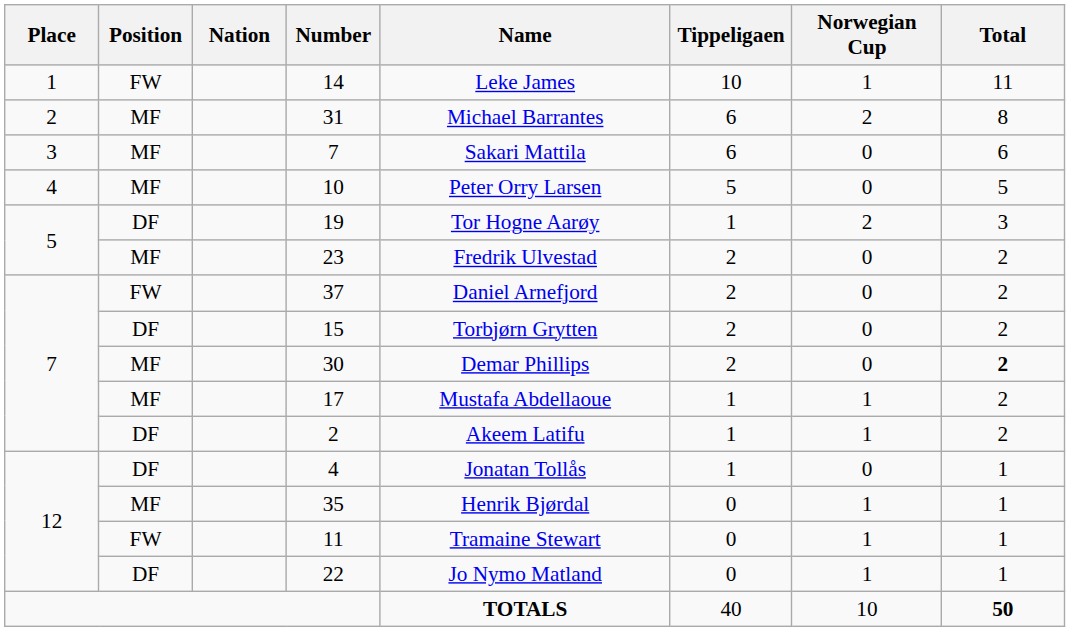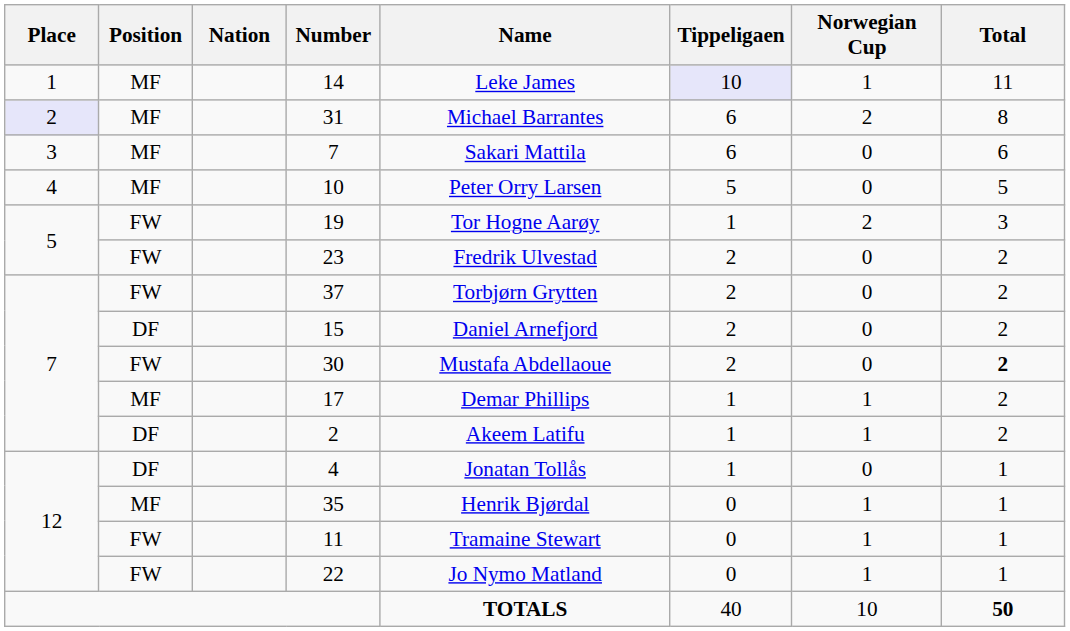14 | Position: FW -> MF
14 | Tippeligaen: no background -> lavender background
31 | Place: no background -> lavender background
19 | Position: DF -> FW
23 | Position: MF -> FW
37 | Name: Daniel Arnefjord -> Torbjørn Grytten
15 | Name: Torbjørn Grytten -> Daniel Arnefjord
30 | Position: MF -> FW
30 | Name: Demar Phillips -> Mustafa Abdellaoue
17 | Name: Mustafa Abdellaoue -> Demar Phillips
22 | Position: DF -> FW
